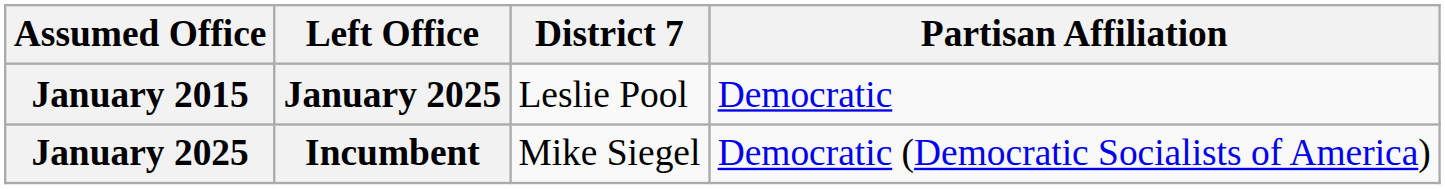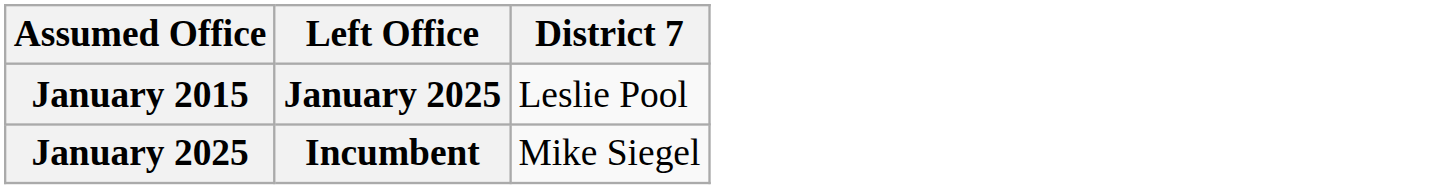- column: Partisan Affiliation | Democratic | Democratic (Democratic Socialists of America)
